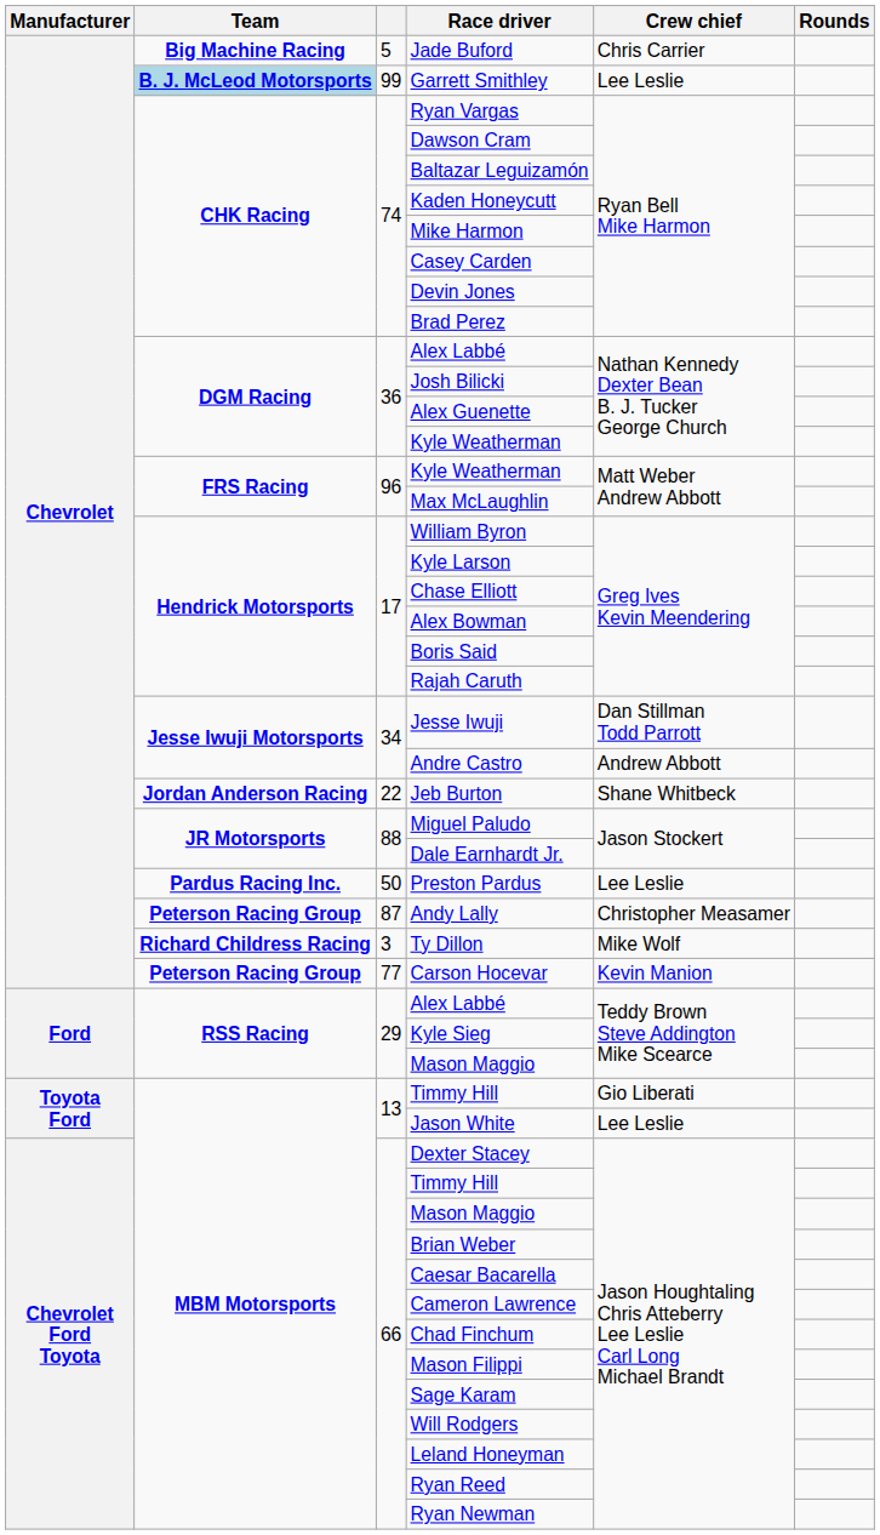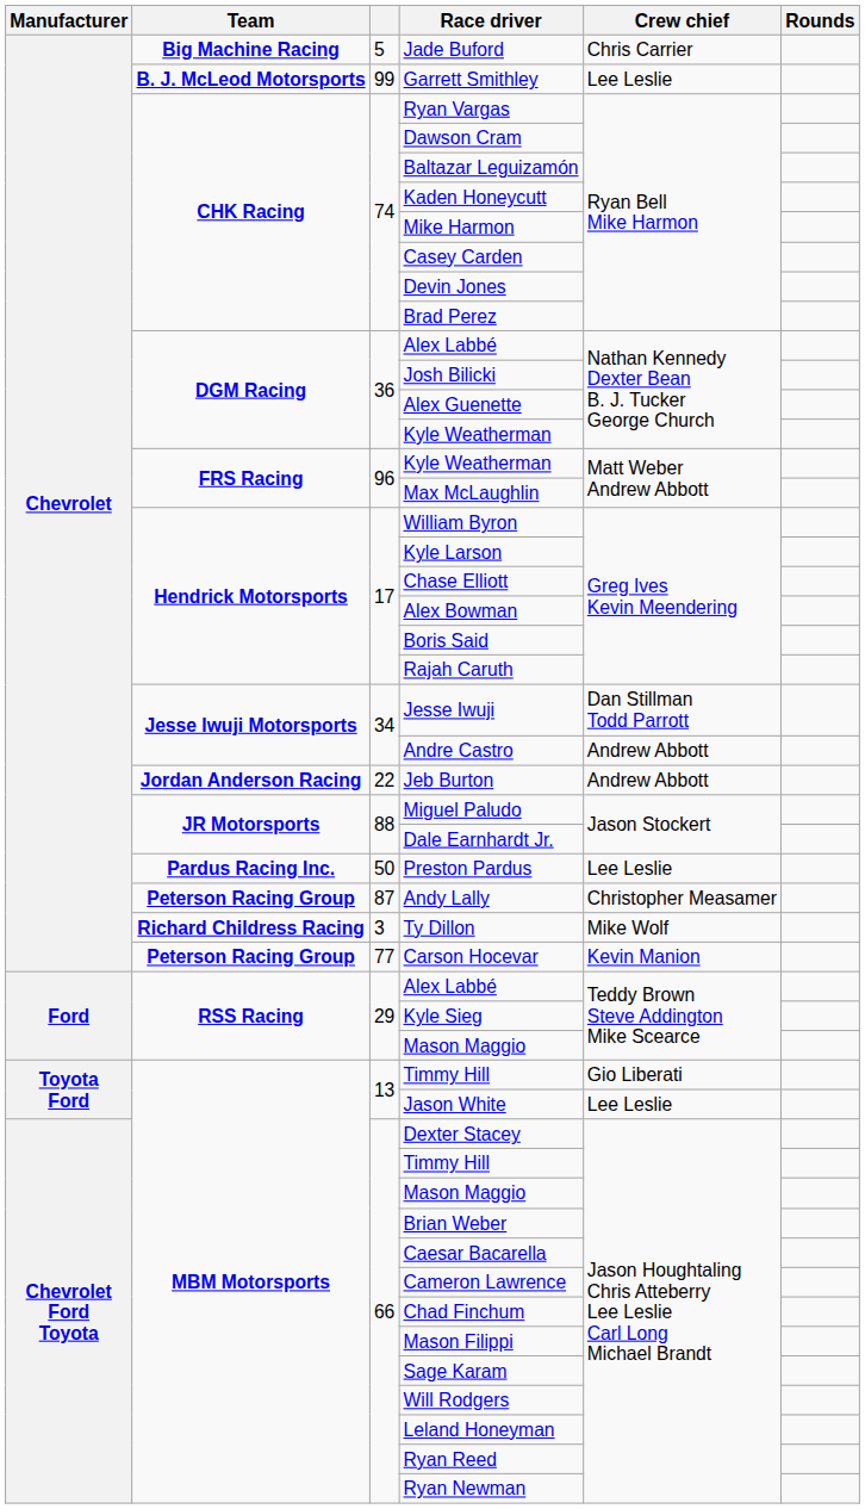Garrett Smithley | Team: lightblue background -> no background
Jeb Burton | Crew chief: Shane Whitbeck -> Andrew Abbott
